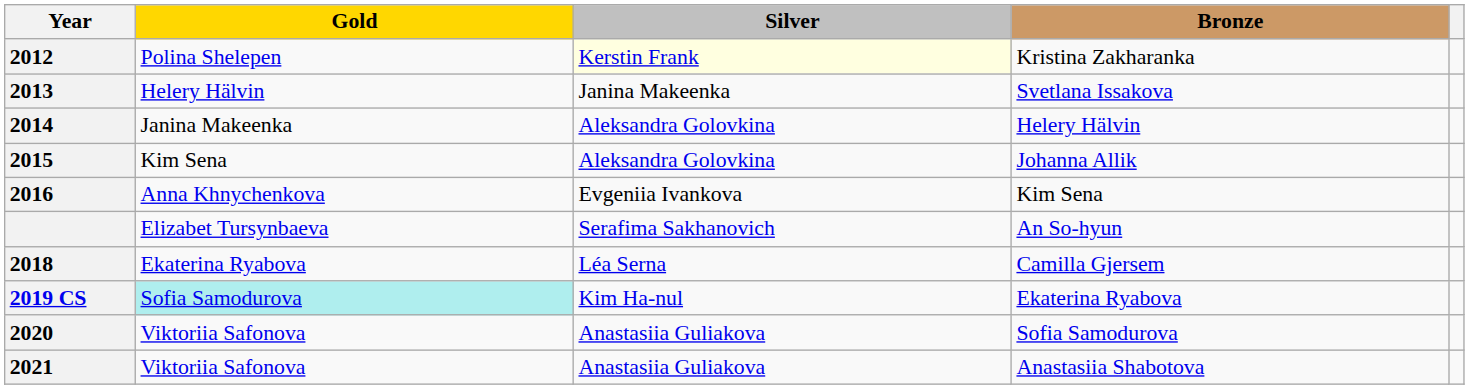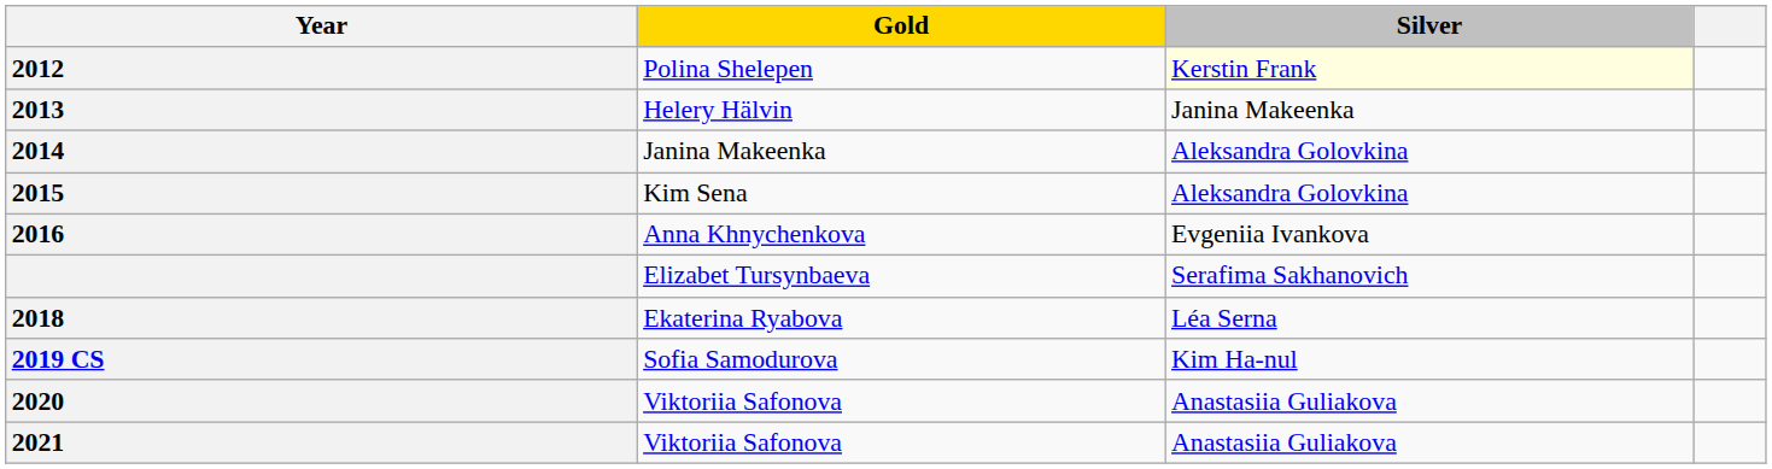- column: Bronze | Kristina Zakharanka | Svetlana Issakova | Helery Hälvin | Johanna Allik | Kim Sena | An So-hyun | Camilla Gjersem | Ekaterina Ryabova | Sofia Samodurova | Anastasiia Shabotova
2019 CS | Gold: paleturquoise background -> no background
